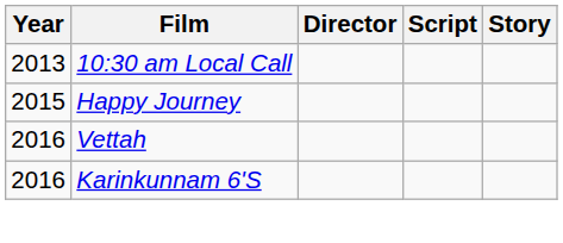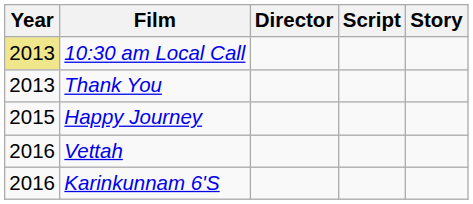10:30 am Local Call | Year: no background -> khaki background
+ row: 2013 | Thank You
